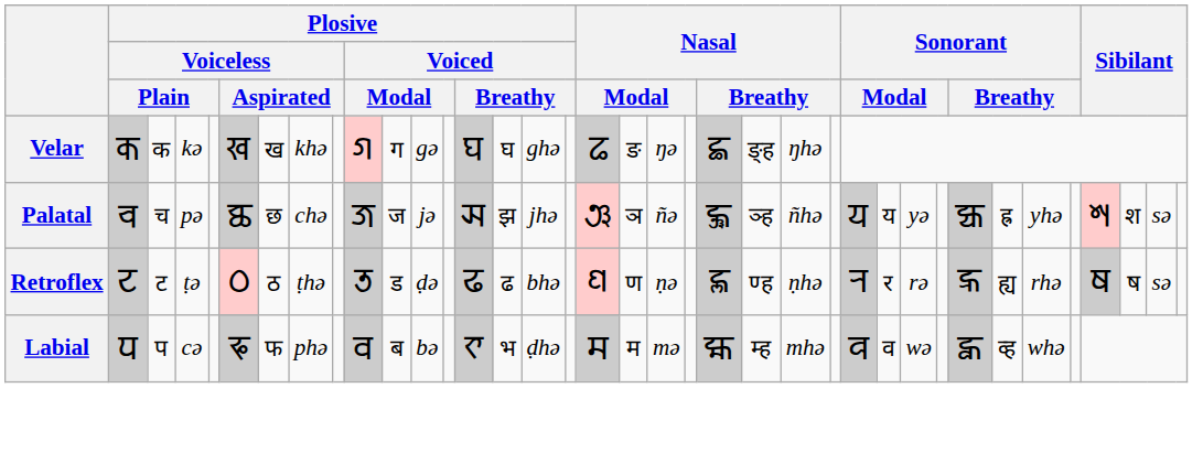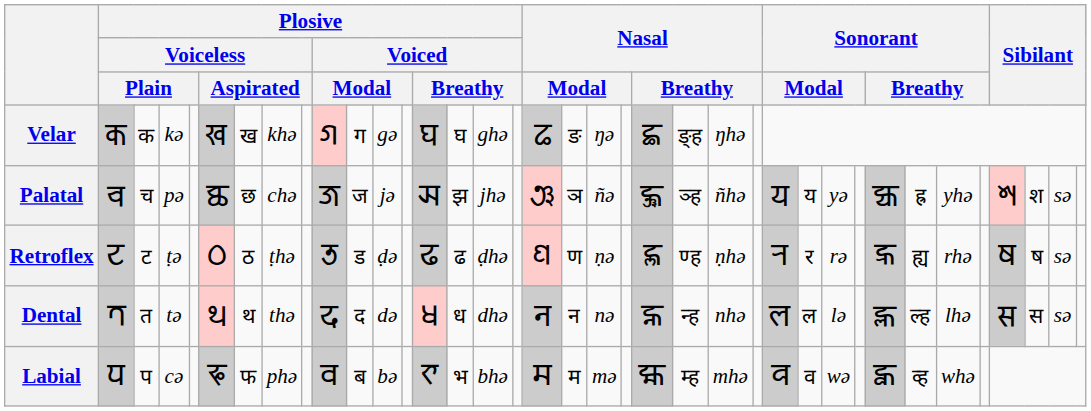Retroflex | column 16: bhə -> ḍhə
+ row: Dental | 𑐟 | त | tə | 𑐠 | थ | thə | 𑐡 | द | də | 𑐢 | ध | dhə | 𑐣 | न | nə | 𑐤 | न्ह | nhə | 𑐮 | ल | lə | 𑐯 | ल्ह | lhə | 𑐳 | स | sə
Labial | column 16: ḍhə -> bhə
